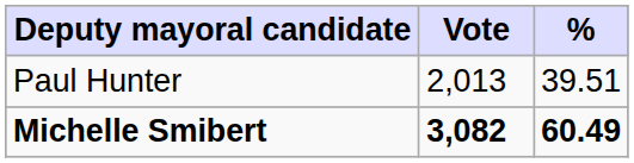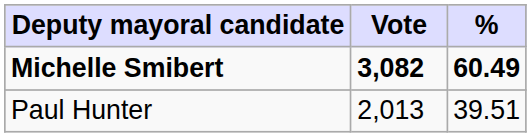rows swapped: Michelle Smibert <-> Paul Hunter
